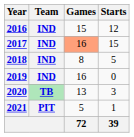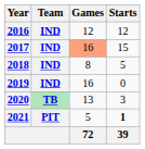2016 | Games: 15 -> 12
2021 | Starts: normal -> bold
